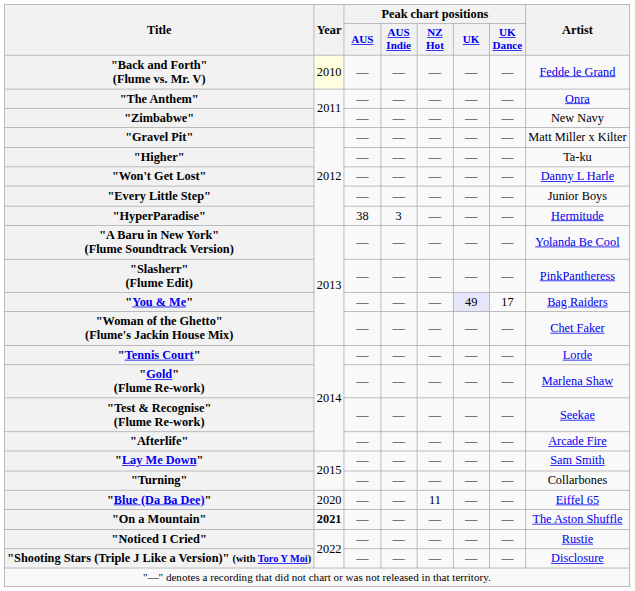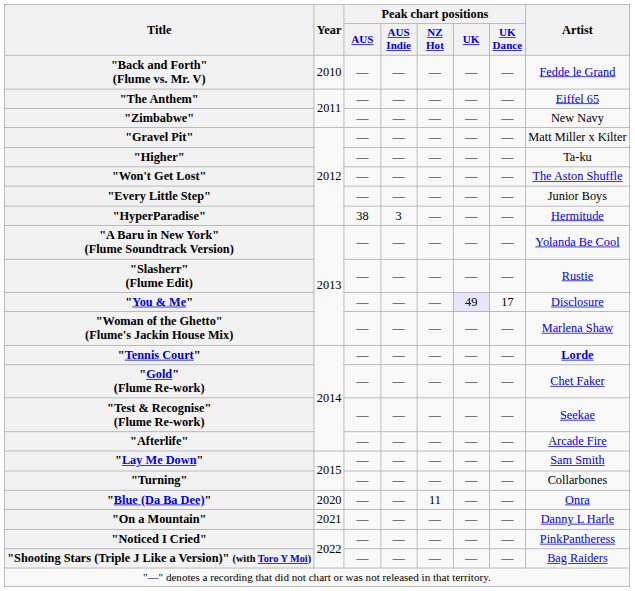"Back and Forth" (Flume vs. Mr. V) | Year: lightyellow background -> no background
"The Anthem" | Artist: Onra -> Eiffel 65
"Won't Get Lost" | Artist: Danny L Harle -> The Aston Shuffle
"Slasherr" (Flume Edit) | Artist: PinkPantheress -> Rustie
"You & Me" | Artist: Bag Raiders -> Disclosure
"Woman of the Ghetto" (Flume's Jackin House Mix) | Artist: Chet Faker -> Marlena Shaw
"Tennis Court" | Artist: normal -> bold
"Gold" (Flume Re-work) | Artist: Marlena Shaw -> Chet Faker
"Blue (Da Ba Dee)" | Artist: Eiffel 65 -> Onra
"On a Mountain" | Year: bold -> normal
"On a Mountain" | Artist: The Aston Shuffle -> Danny L Harle
"Noticed I Cried" | Artist: Rustie -> PinkPantheress
"Shooting Stars (Triple J Like a Version)" (with Toro Y Moi) | Artist: Disclosure -> Bag Raiders
